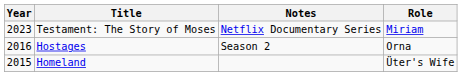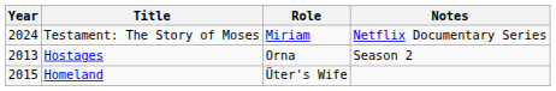columns swapped: Role <-> Notes
Testament: The Story of Moses | Year: 2023 -> 2024
Hostages | Year: 2016 -> 2013
